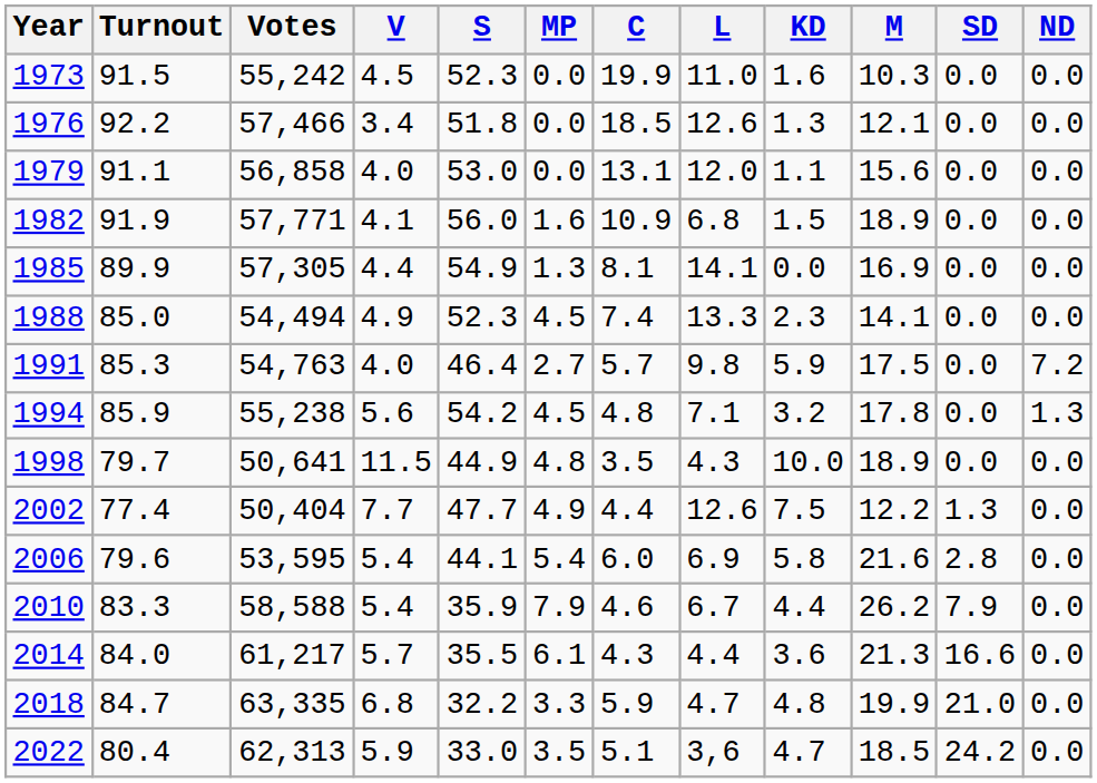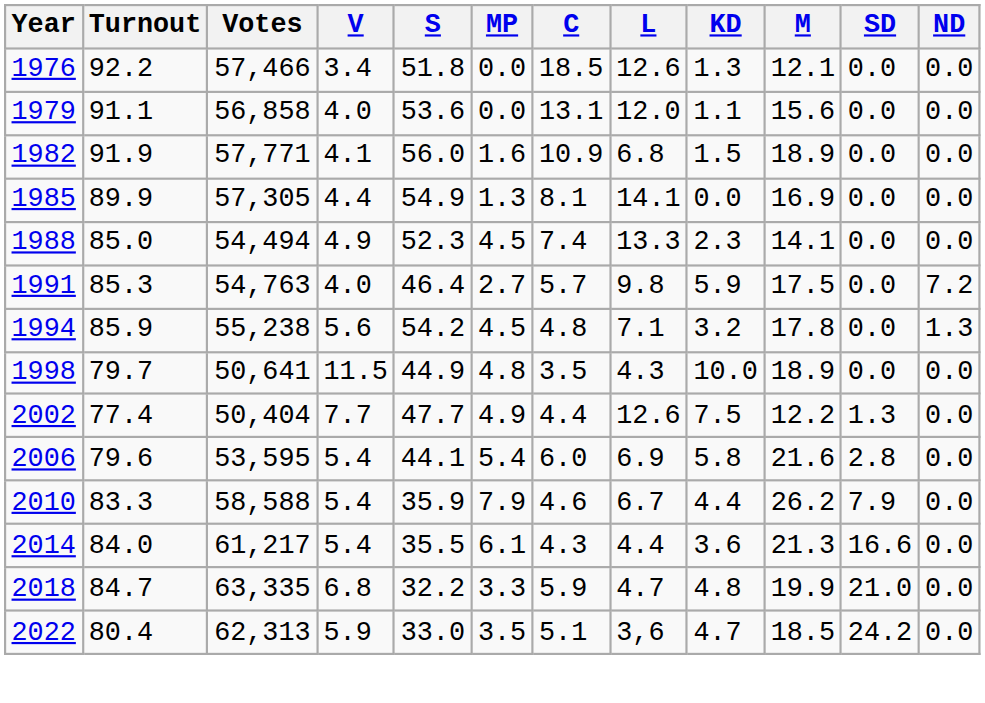- row: 1973 | 91.5 | 55,242 | 4.5 | 52.3 | 0.0 | 19.9 | 11.0 | 1.6 | 10.3 | 0.0 | 0.0
1979 | S: 53.0 -> 53.6
2014 | V: 5.7 -> 5.4
